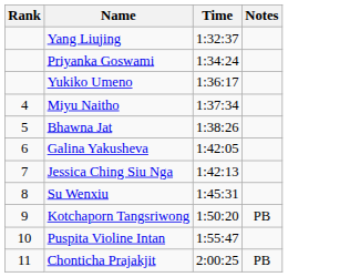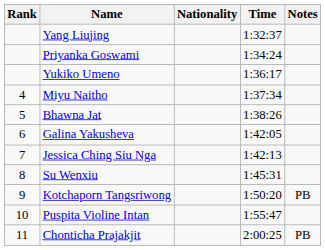+ column: Nationality
